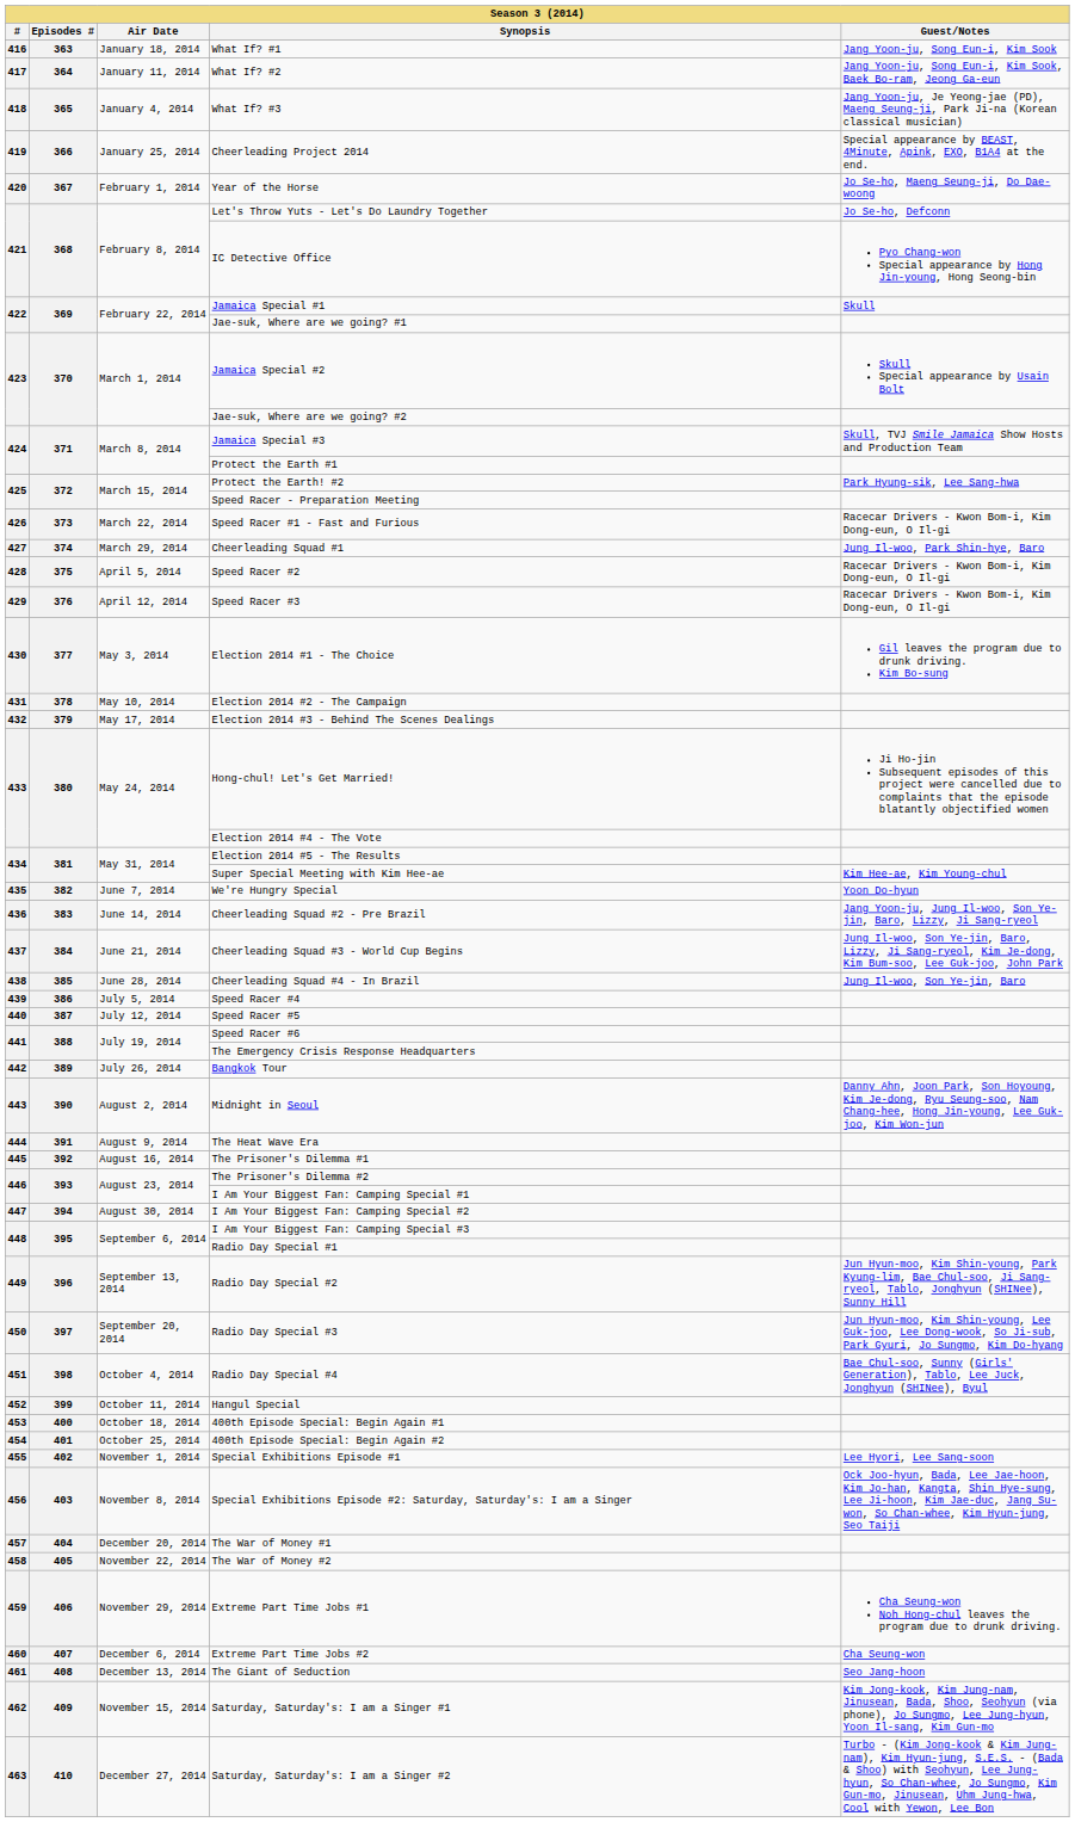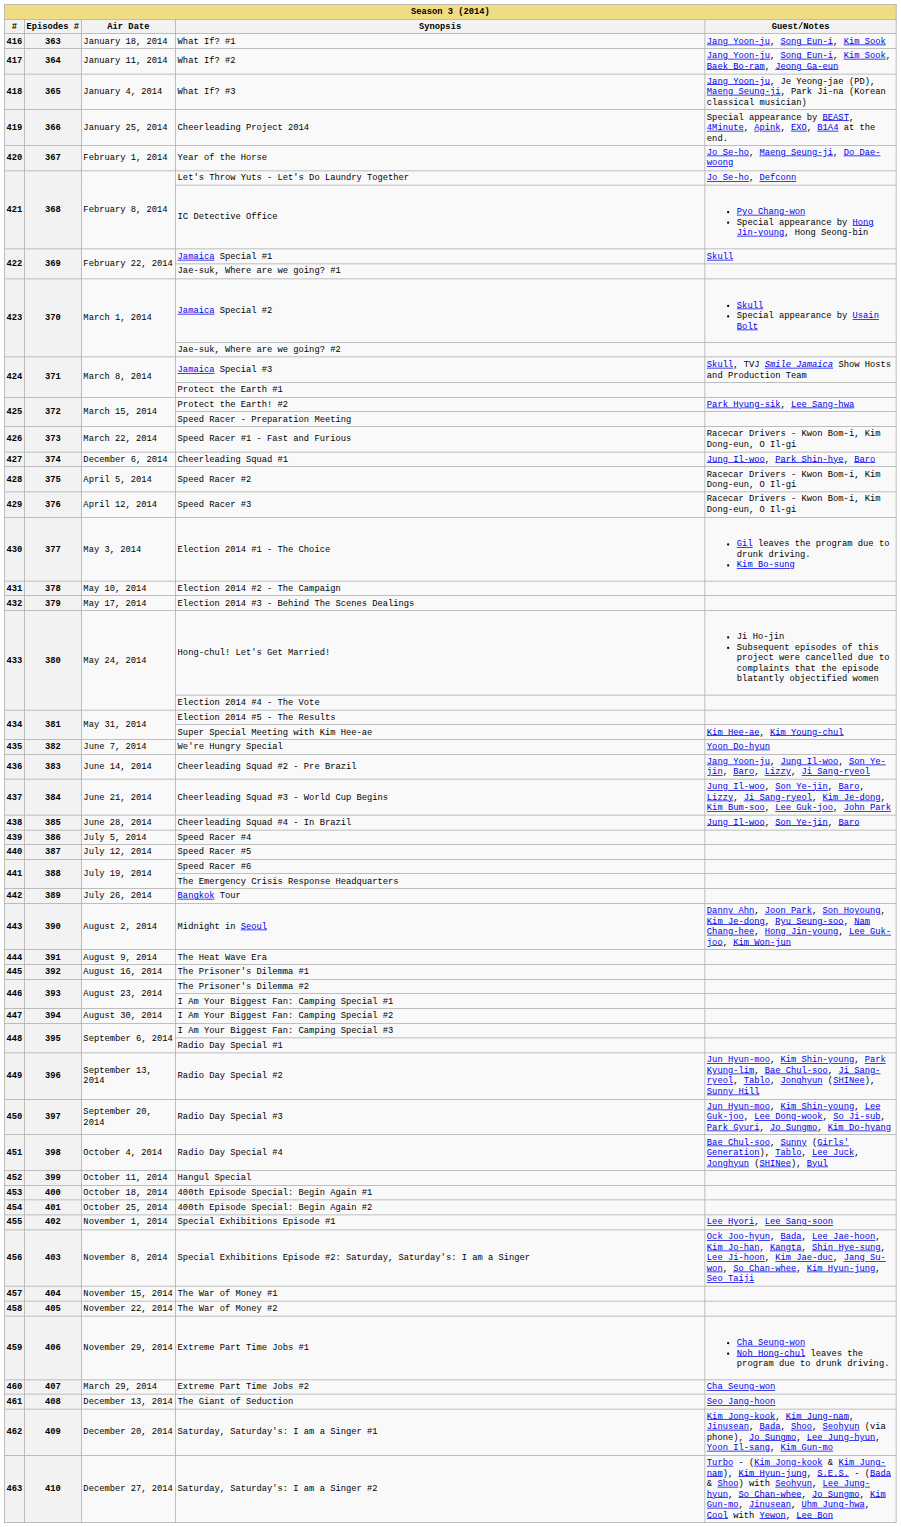Cheerleading Squad #1 | Air Date: March 29, 2014 -> December 6, 2014
The War of Money #1 | Air Date: December 20, 2014 -> November 15, 2014
Extreme Part Time Jobs #2 | Air Date: December 6, 2014 -> March 29, 2014
Saturday, Saturday's: I am a Singer #1 | Air Date: November 15, 2014 -> December 20, 2014
